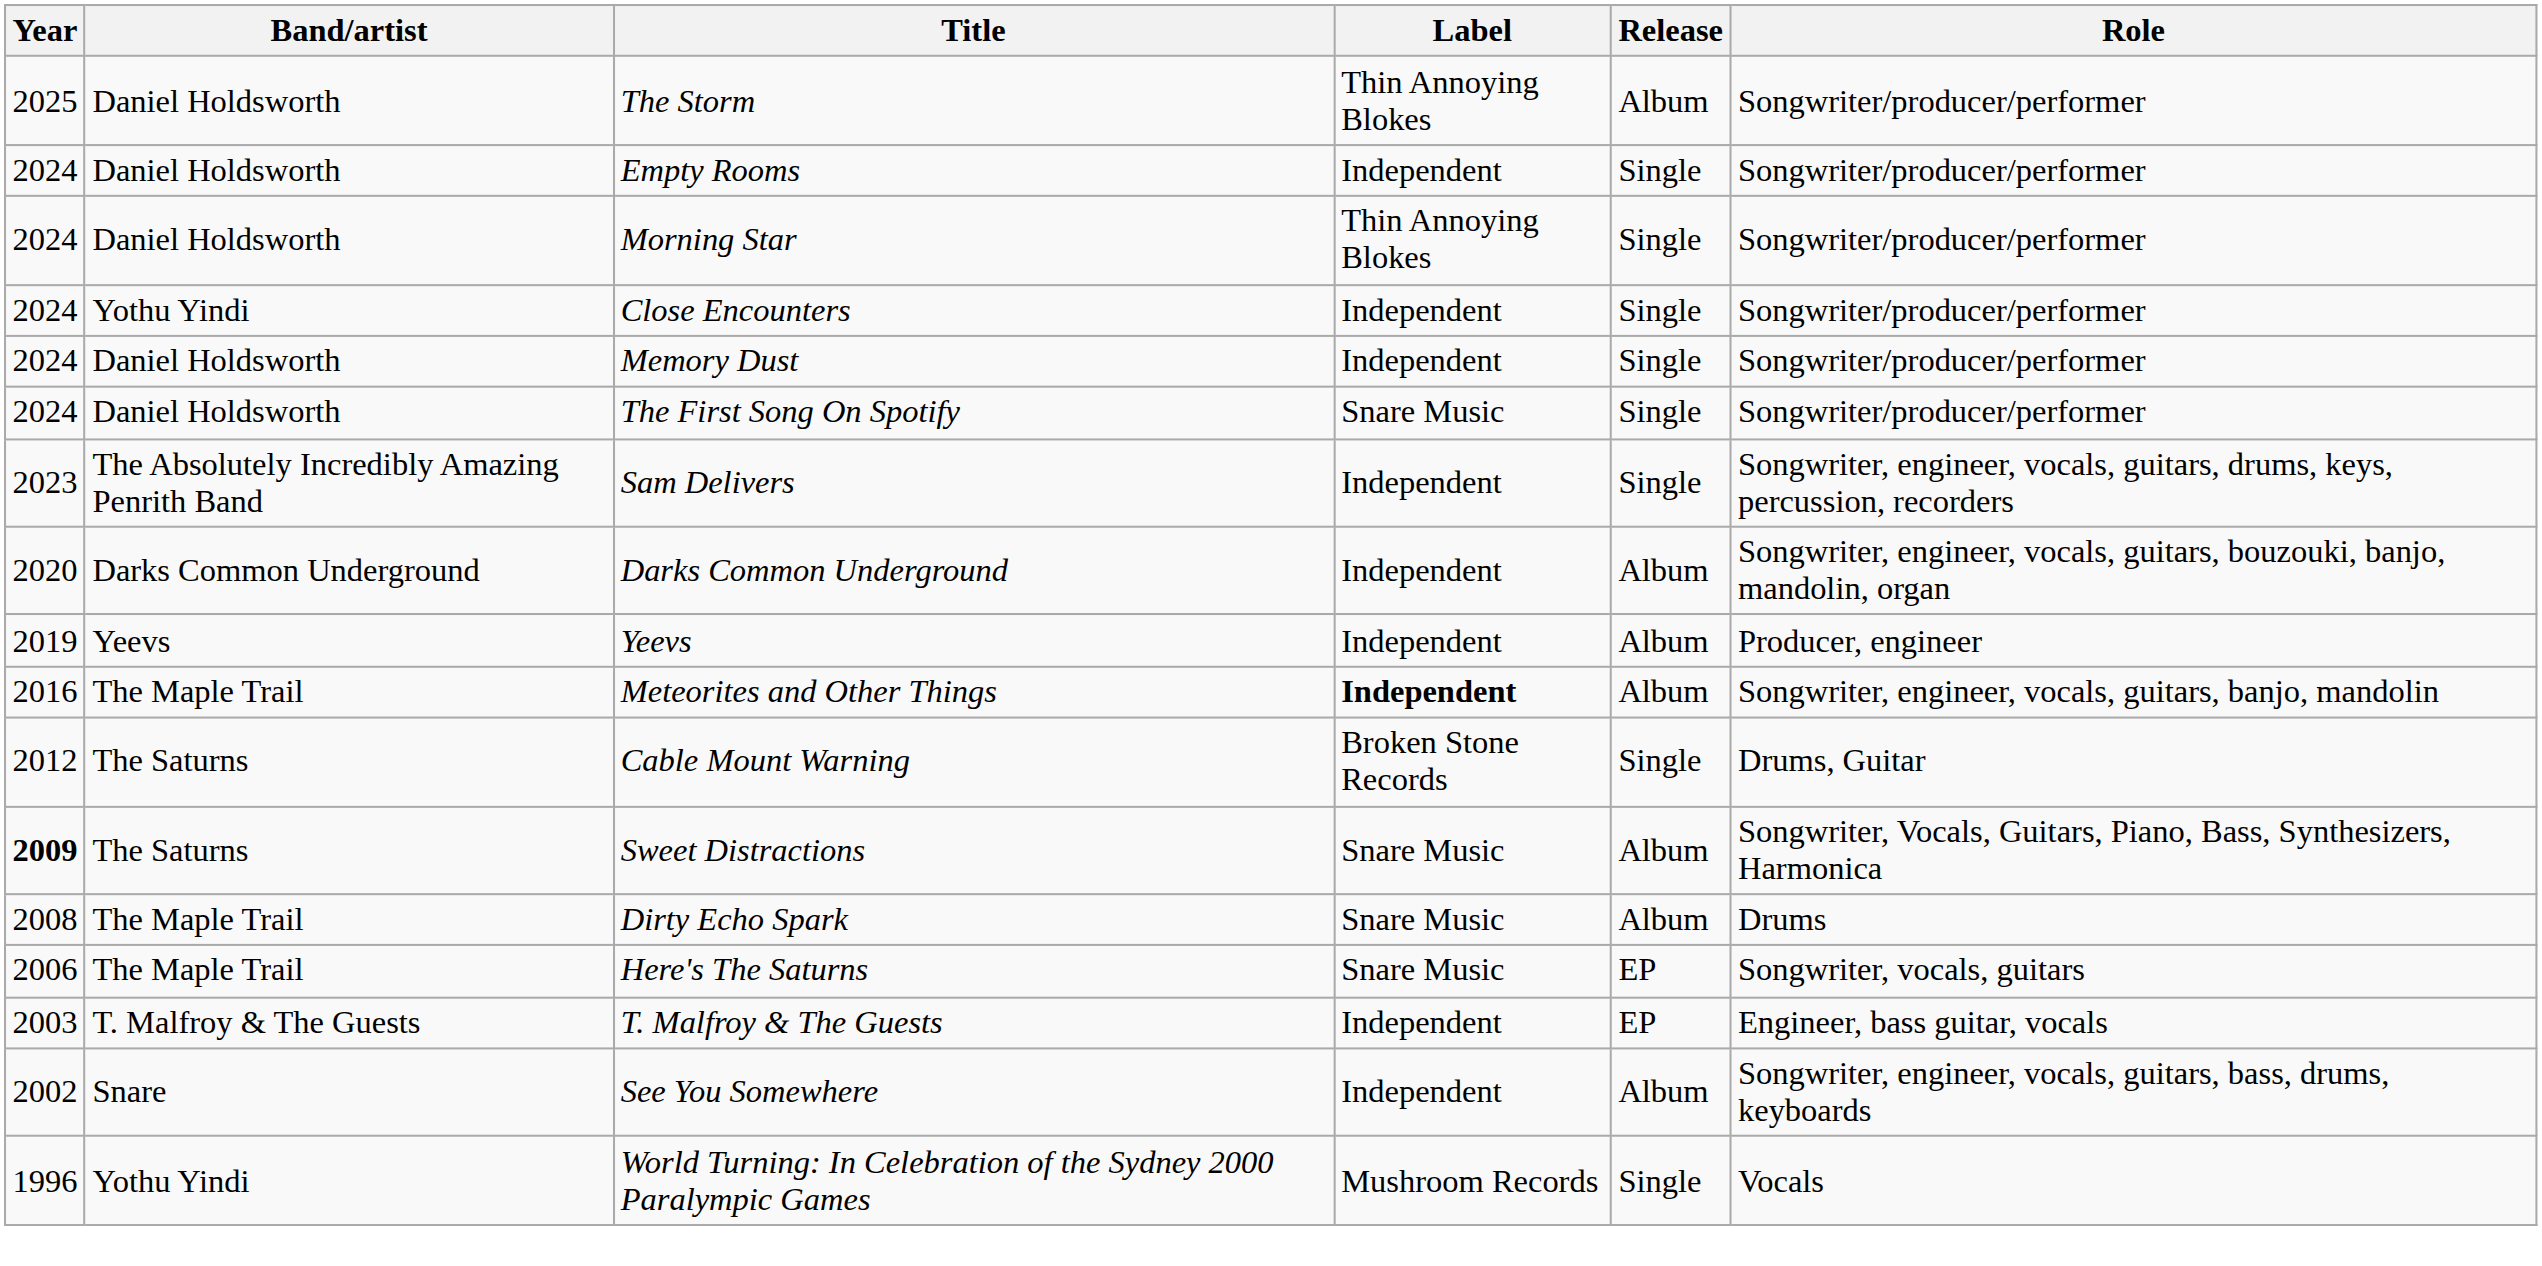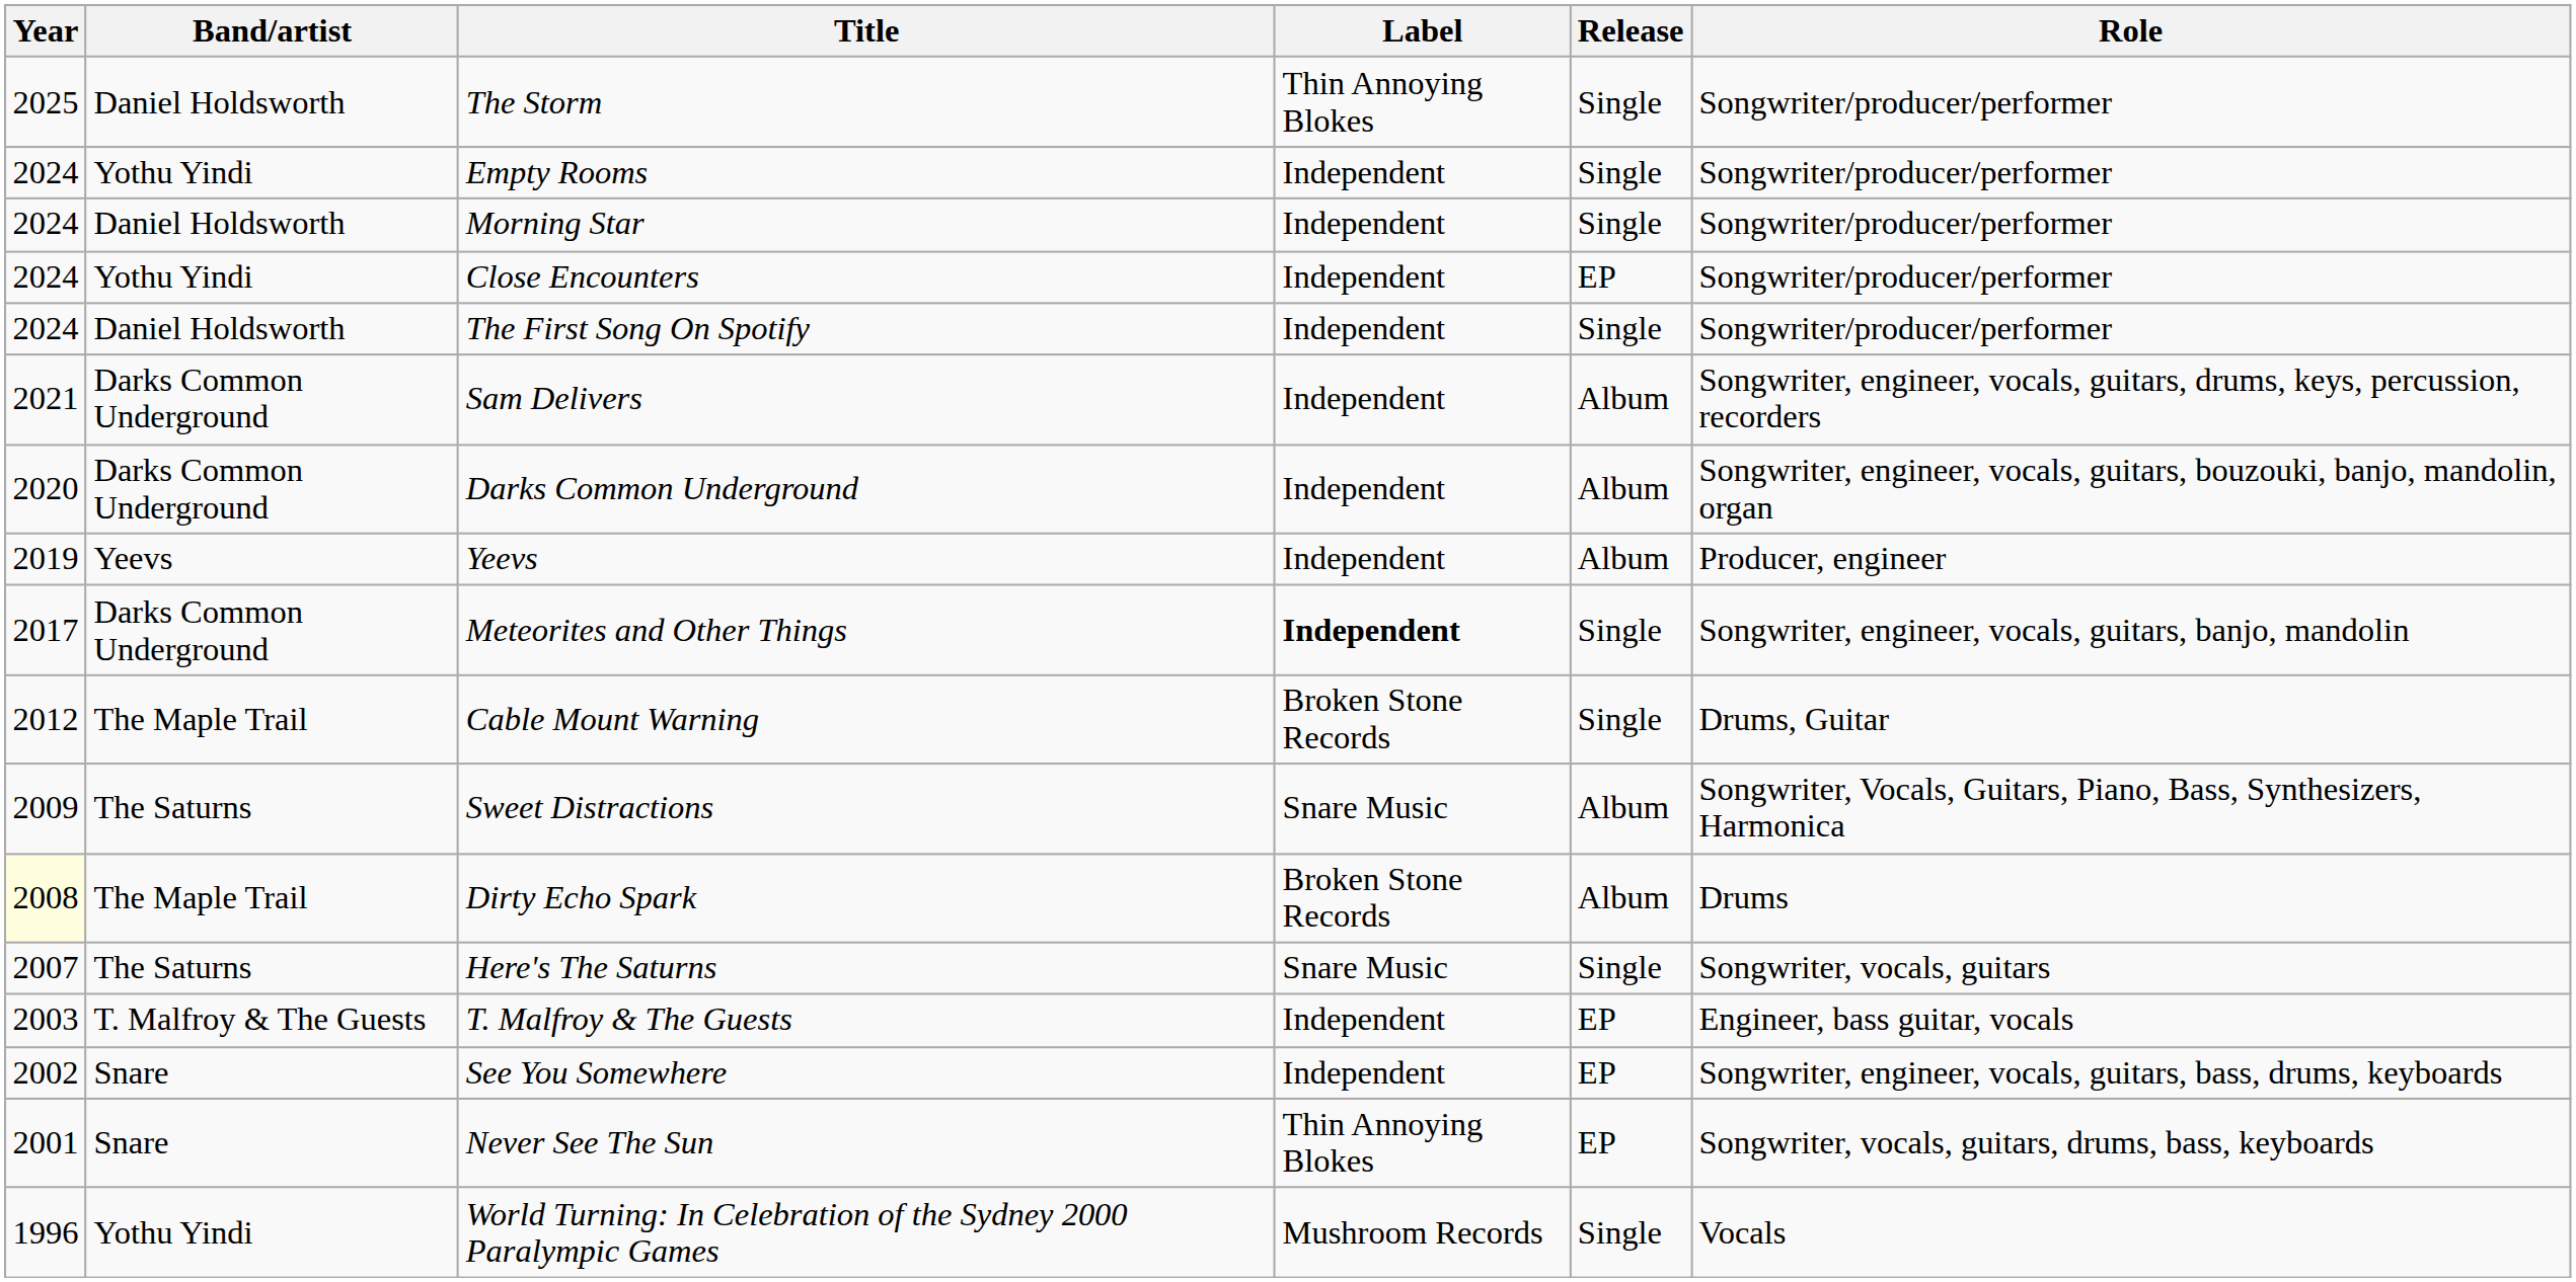The Storm | Release: Album -> Single
Empty Rooms | Band/artist: Daniel Holdsworth -> Yothu Yindi
Morning Star | Label: Thin Annoying Blokes -> Independent
Close Encounters | Release: Single -> EP
- row: 2024 | Daniel Holdsworth | Memory Dust | Independent | Single | Songwriter/producer/performer
The First Song On Spotify | Label: Snare Music -> Independent
Sam Delivers | Year: 2023 -> 2021
Sam Delivers | Band/artist: The Absolutely Incredibly Amazing Penrith Band -> Darks Common Underground
Sam Delivers | Release: Single -> Album
Meteorites and Other Things | Year: 2016 -> 2017
Meteorites and Other Things | Band/artist: The Maple Trail -> Darks Common Underground
Meteorites and Other Things | Release: Album -> Single
Cable Mount Warning | Band/artist: The Saturns -> The Maple Trail
Sweet Distractions | Year: bold -> normal
Dirty Echo Spark | Year: no background -> lightyellow background
Dirty Echo Spark | Label: Snare Music -> Broken Stone Records
Here's The Saturns | Year: 2006 -> 2007
Here's The Saturns | Band/artist: The Maple Trail -> The Saturns
Here's The Saturns | Release: EP -> Single
See You Somewhere | Release: Album -> EP
+ row: 2001 | Snare | Never See The Sun | Thin Annoying Blokes | EP | Songwriter, vocals, guitars, drums, bass, keyboards
